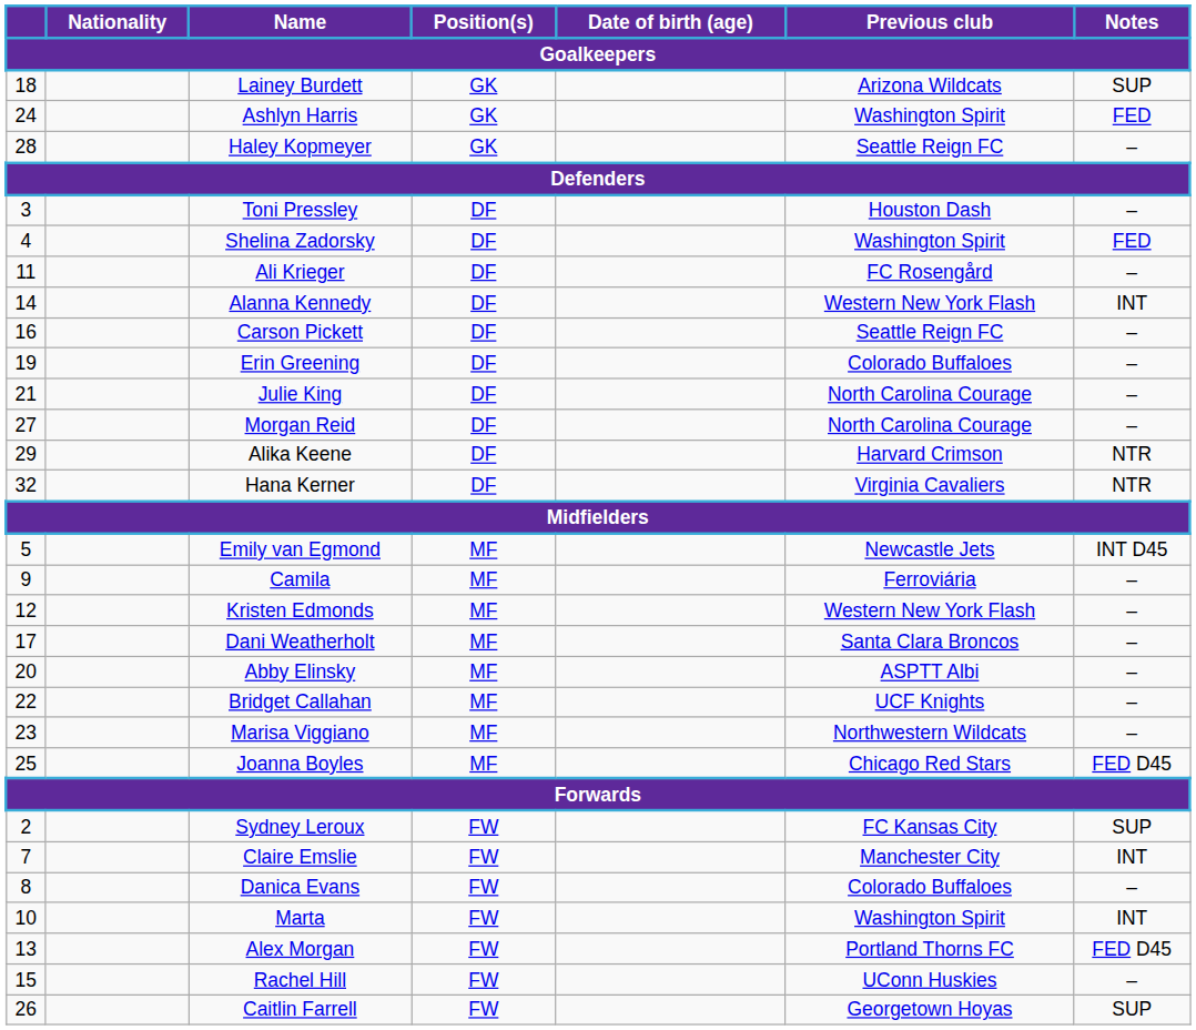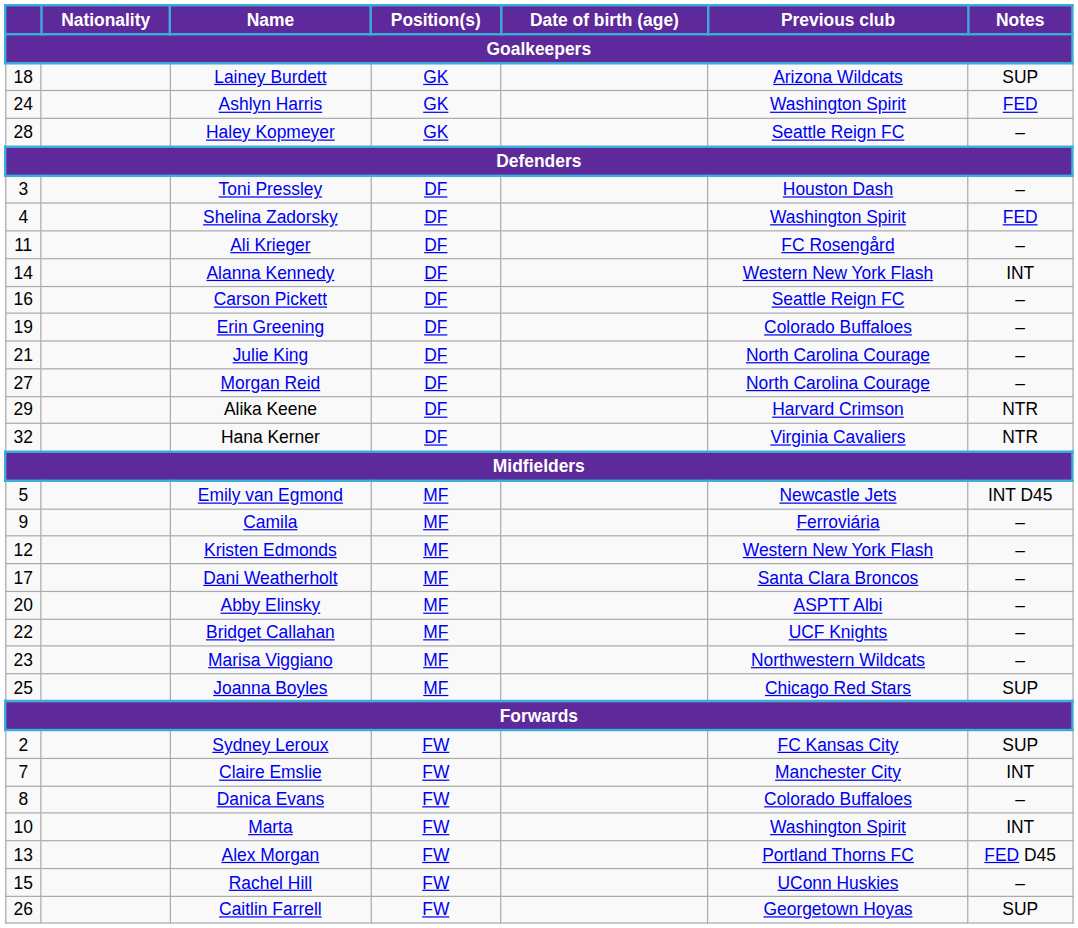Joanna Boyles | Notes / Goalkeepers: FED D45 -> SUP
